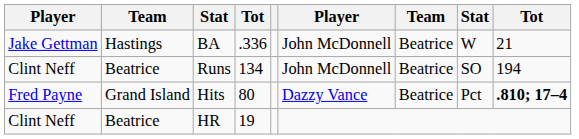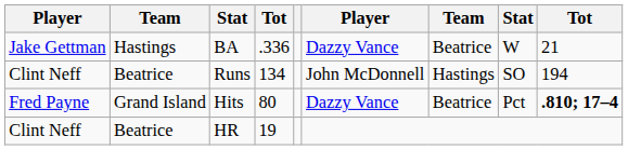BA | column 6: John McDonnell -> Dazzy Vance
Runs | column 7: Beatrice -> Hastings
